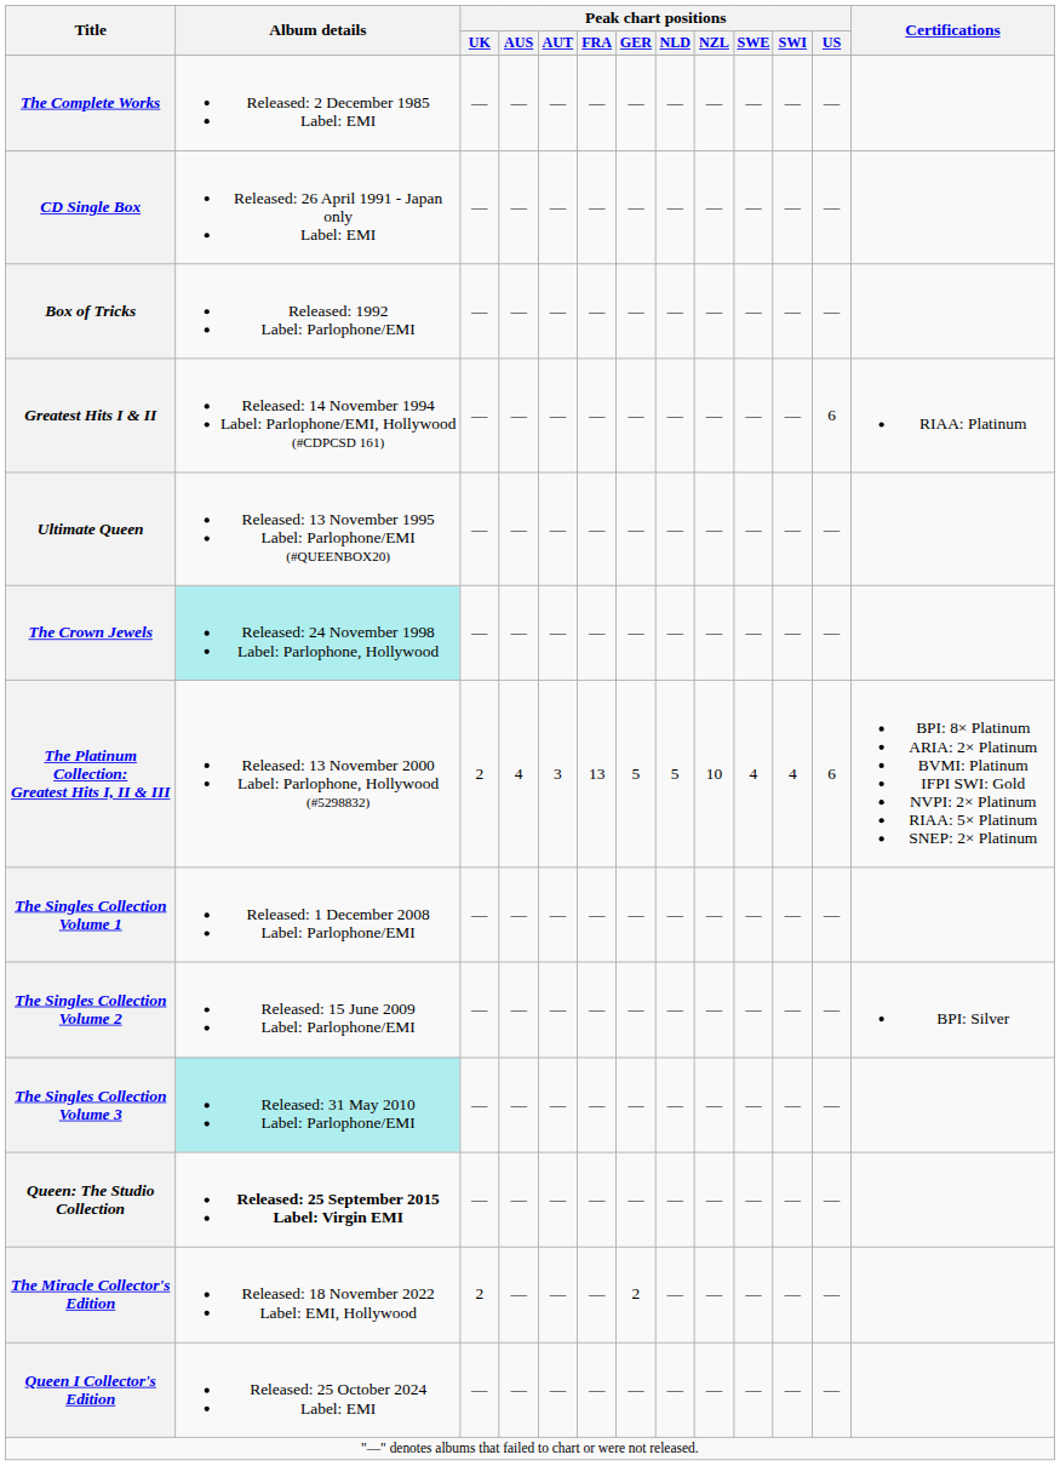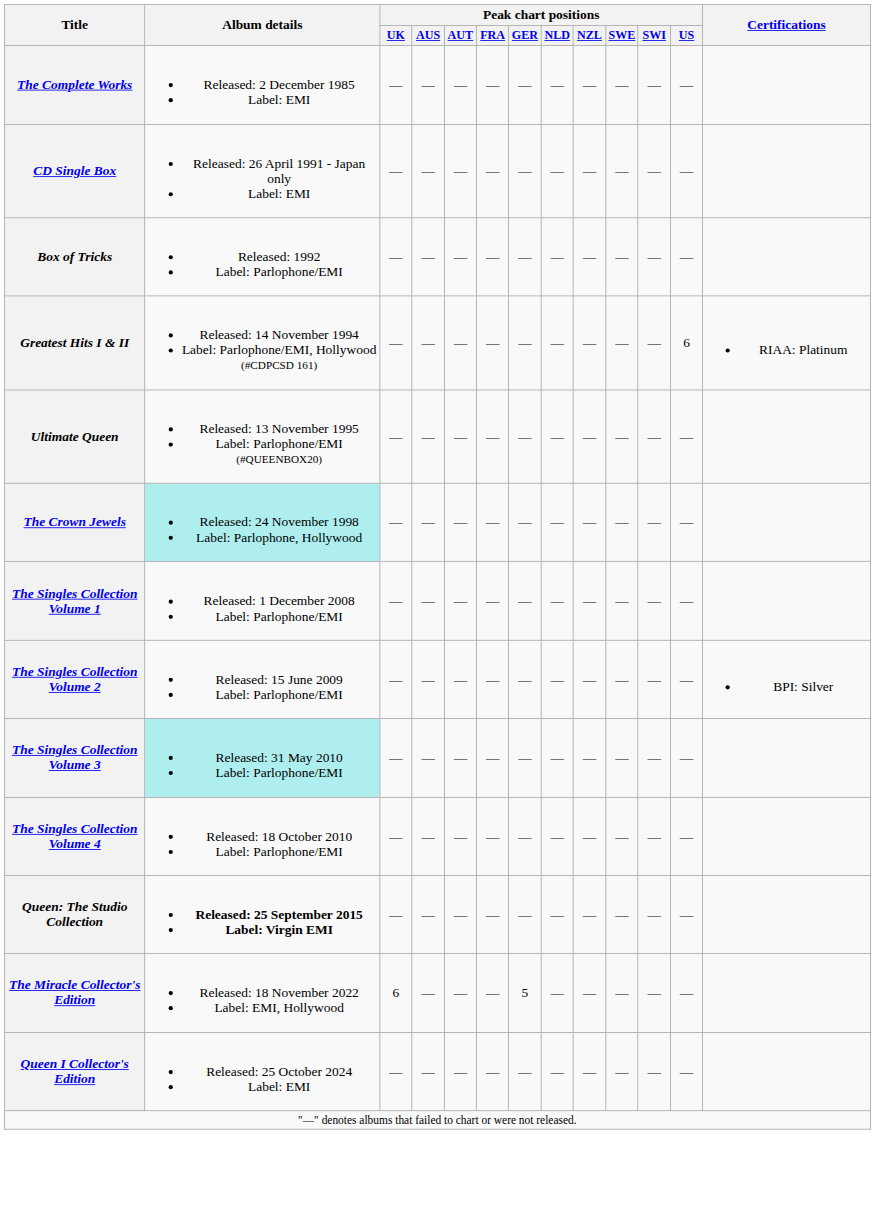- row: The Platinum Collection: Greatest Hits I, II & III | Released: 13 November 2000 Label: Parlophone, Hollywood (#5298832) | 2 | 4 | 3 | 13 | 5 | 5 | 10 | 4 | 4 | 6 | BPI: 8× Platinum ARIA: 2× Platinum BVMI: Platinum IFPI SWI: Gold NVPI: 2× Platinum RIAA: 5× Platinum SNEP: 2× Platinum
+ row: The Singles Collection Volume 4 | Released: 18 October 2010 Label: Parlophone/EMI | — | — | — | — | — | — | — | — | — | —
The Miracle Collector's Edition | Peak chart positions / UK: 2 -> 6
The Miracle Collector's Edition | Peak chart positions / GER: 2 -> 5
